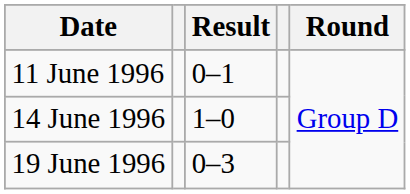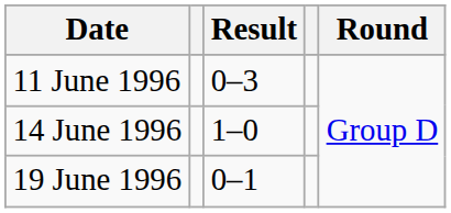11 June 1996 | Result: 0–1 -> 0–3
19 June 1996 | Result: 0–3 -> 0–1
